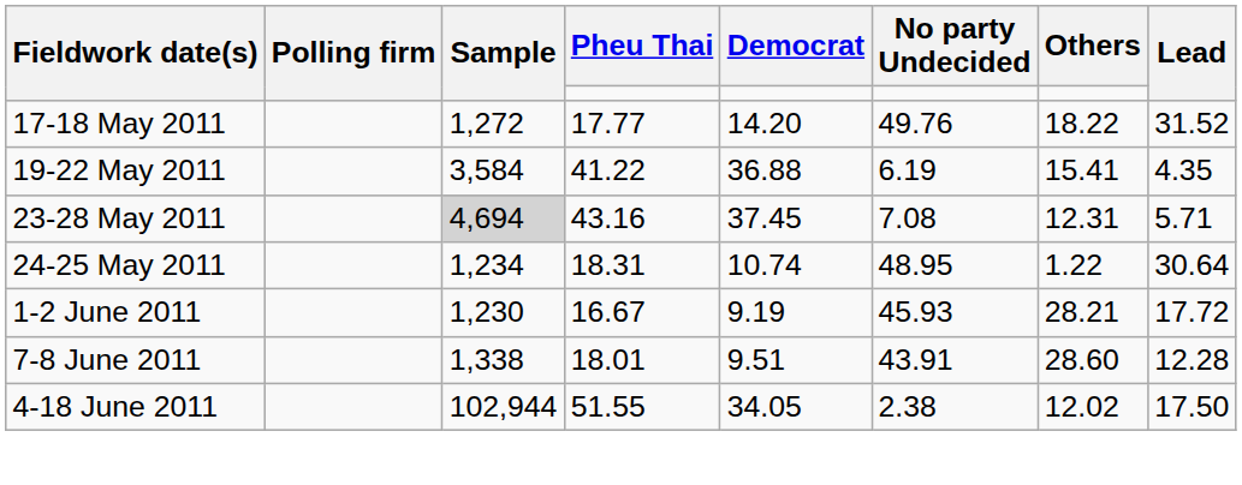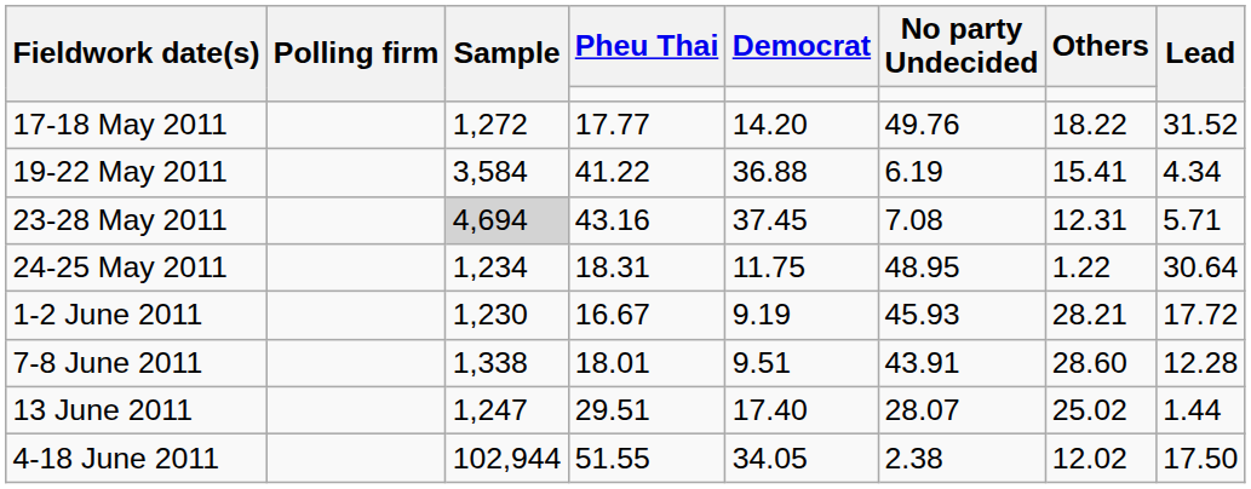19-22 May 2011 | Lead: 4.35 -> 4.34
24-25 May 2011 | Democrat: 10.74 -> 11.75
+ row: 13 June 2011 | 1,247 | 29.51 | 17.40 | 28.07 | 25.02 | 1.44
